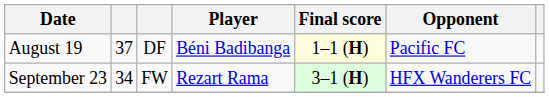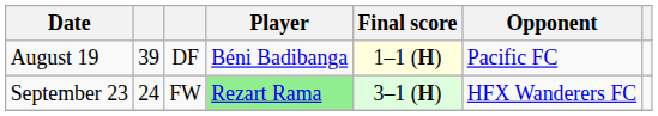August 19 | column 2: 37 -> 39
September 23 | column 2: 34 -> 24
September 23 | Player: no background -> lightgreen background
